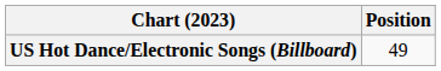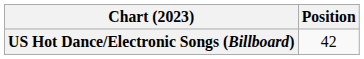US Hot Dance/Electronic Songs (Billboard) | Position: 49 -> 42
